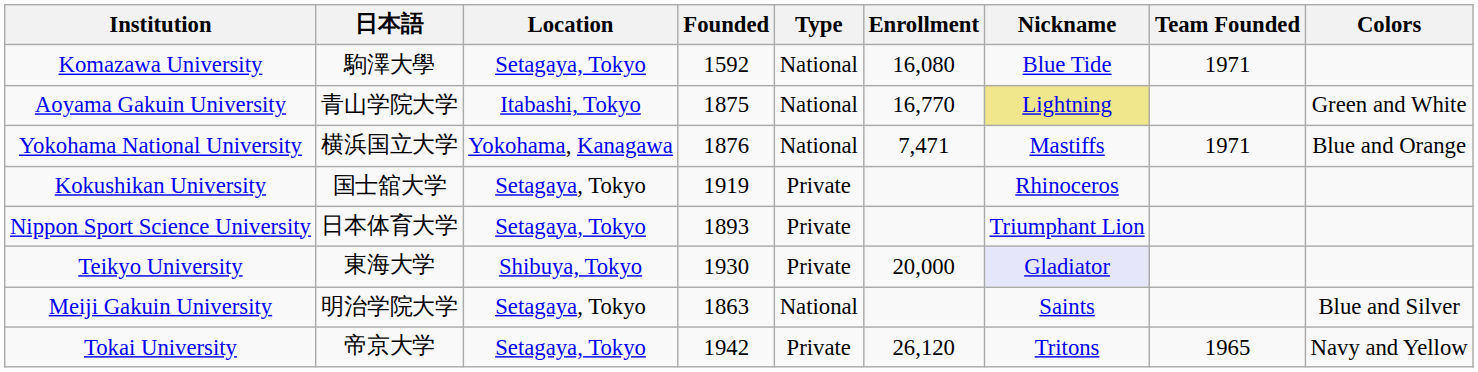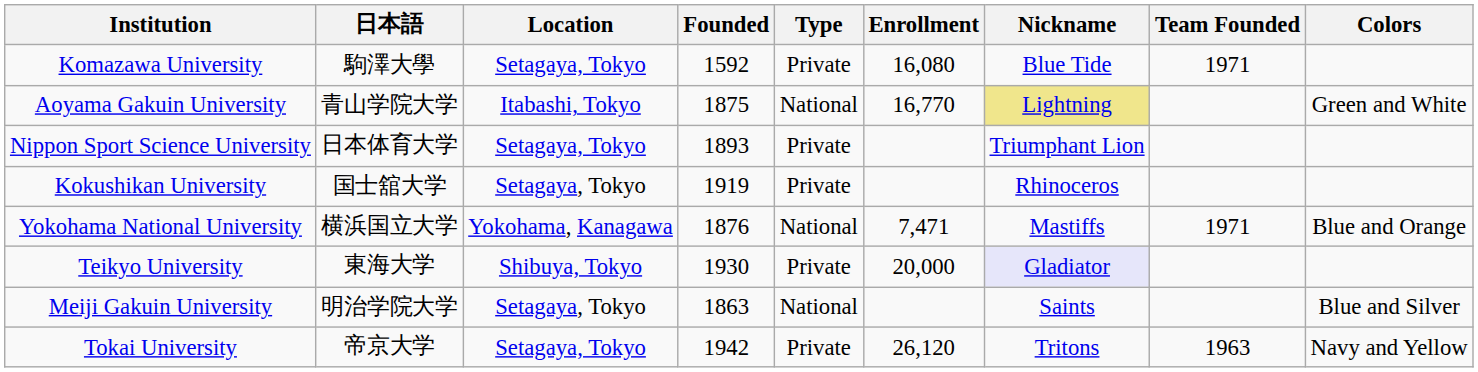Komazawa University | Type: National -> Private
rows swapped: Nippon Sport Science University <-> Yokohama National University
Tokai University | Team Founded: 1965 -> 1963
